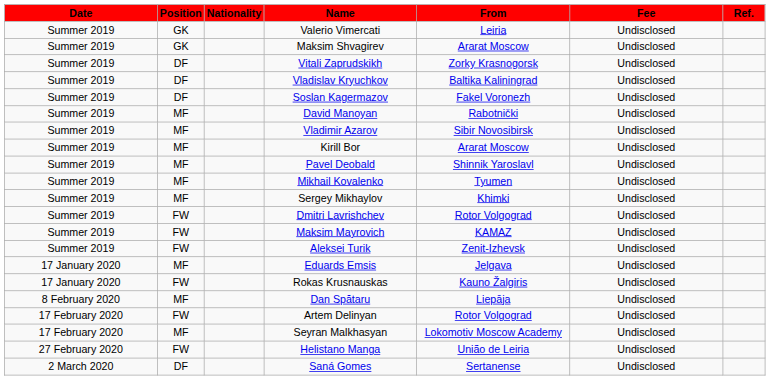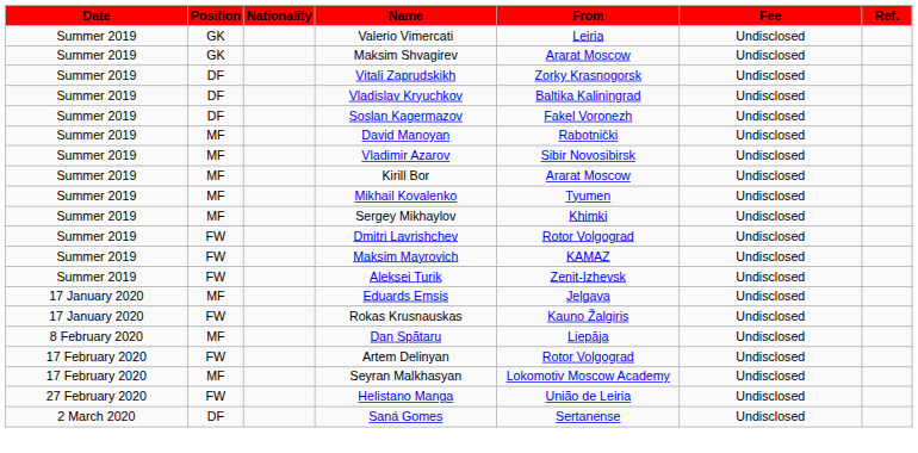- row: Summer 2019 | MF | Pavel Deobald | Shinnik Yaroslavl | Undisclosed
